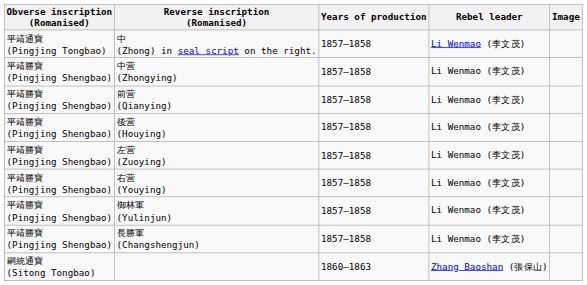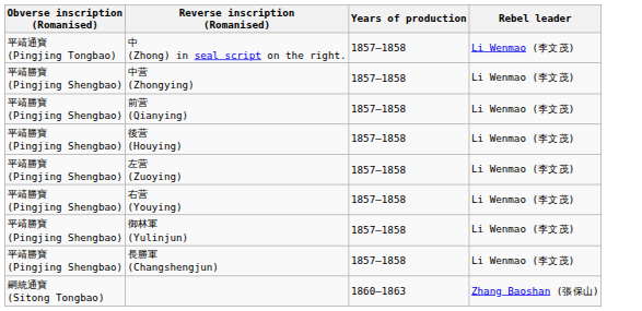- column: Image
